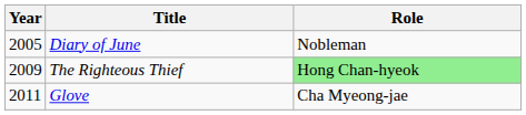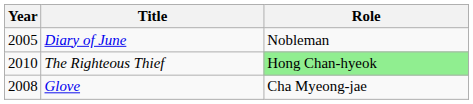The Righteous Thief | Year: 2009 -> 2010
Glove | Year: 2011 -> 2008
